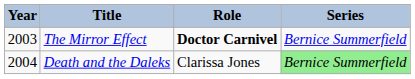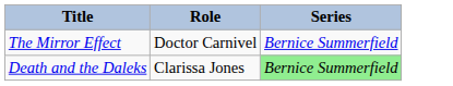- column: Year | 2003 | 2004
The Mirror Effect | Role: bold -> normal
